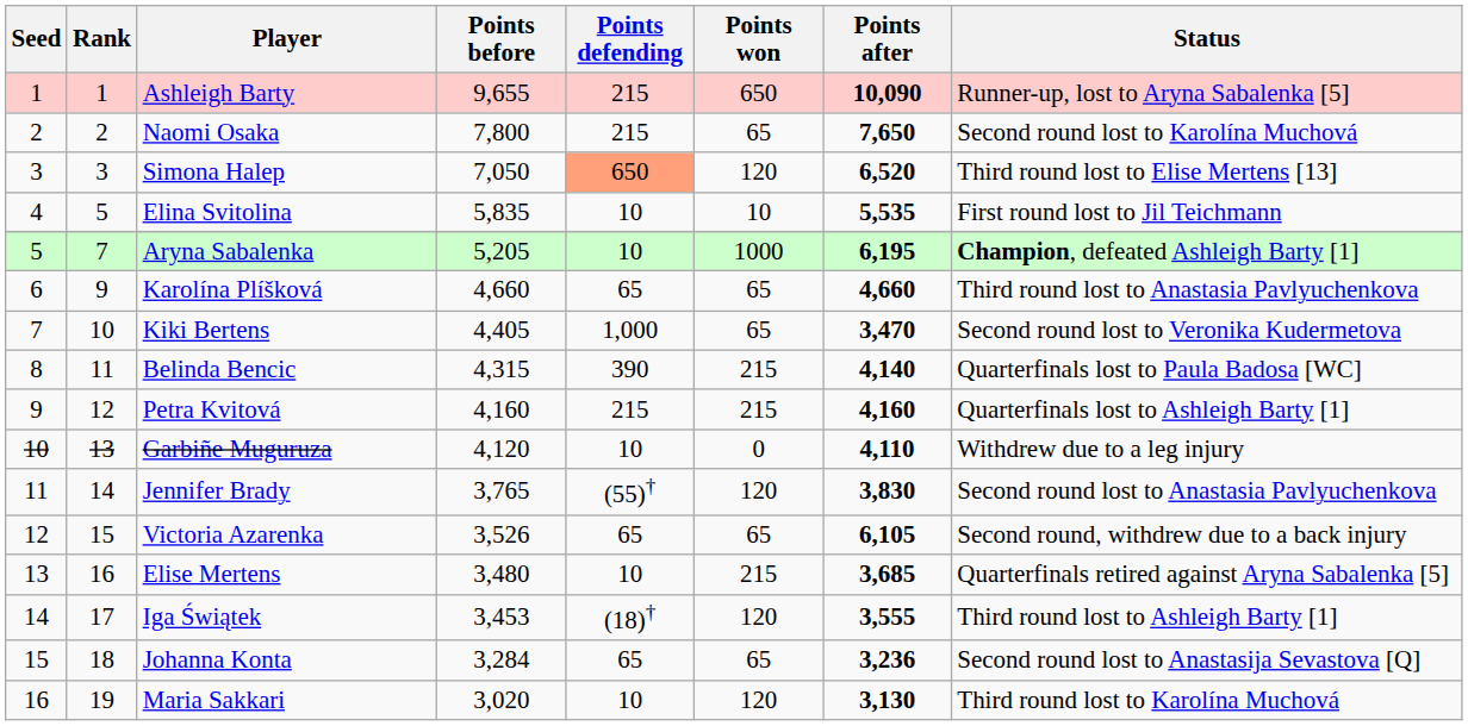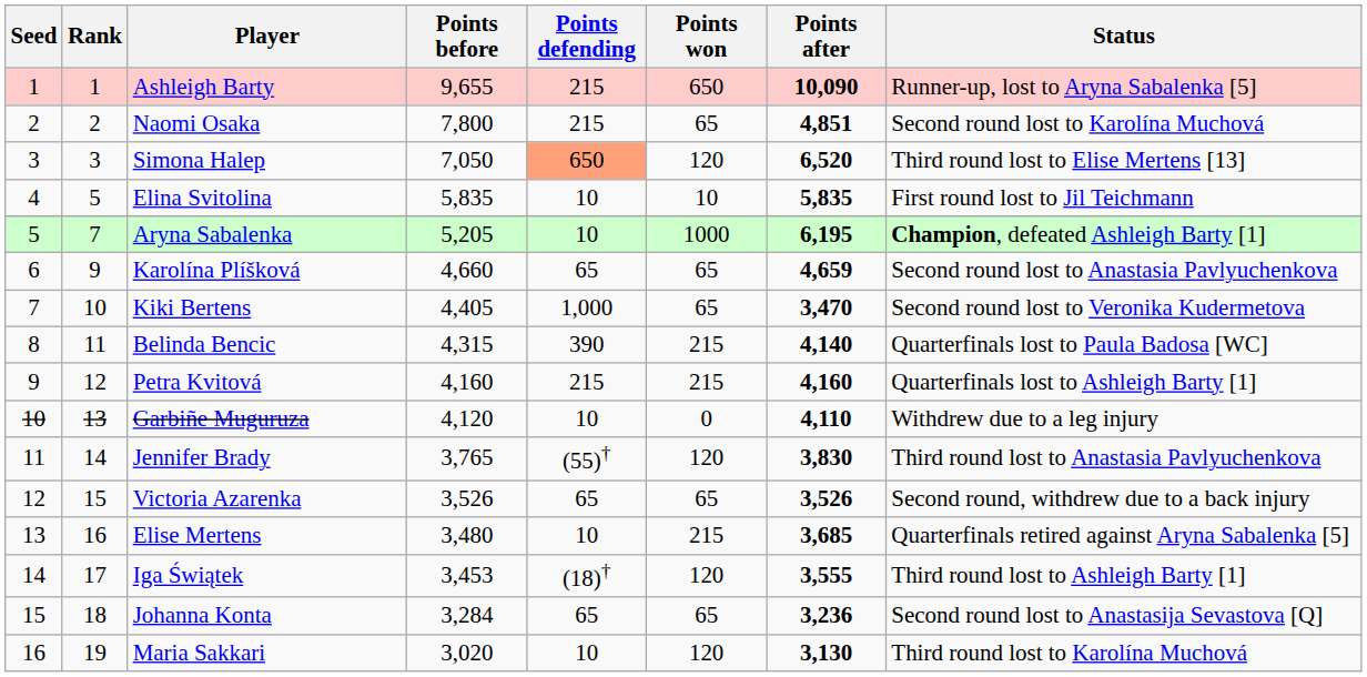Naomi Osaka | Points after: 7,650 -> 4,851
Elina Svitolina | Points after: 5,535 -> 5,835
Karolína Plíšková | Points after: 4,660 -> 4,659
Karolína Plíšková | Status: Third round lost to Anastasia Pavlyuchenkova -> Second round lost to Anastasia Pavlyuchenkova
Jennifer Brady | Status: Second round lost to Anastasia Pavlyuchenkova -> Third round lost to Anastasia Pavlyuchenkova
Victoria Azarenka | Points after: 6,105 -> 3,526
